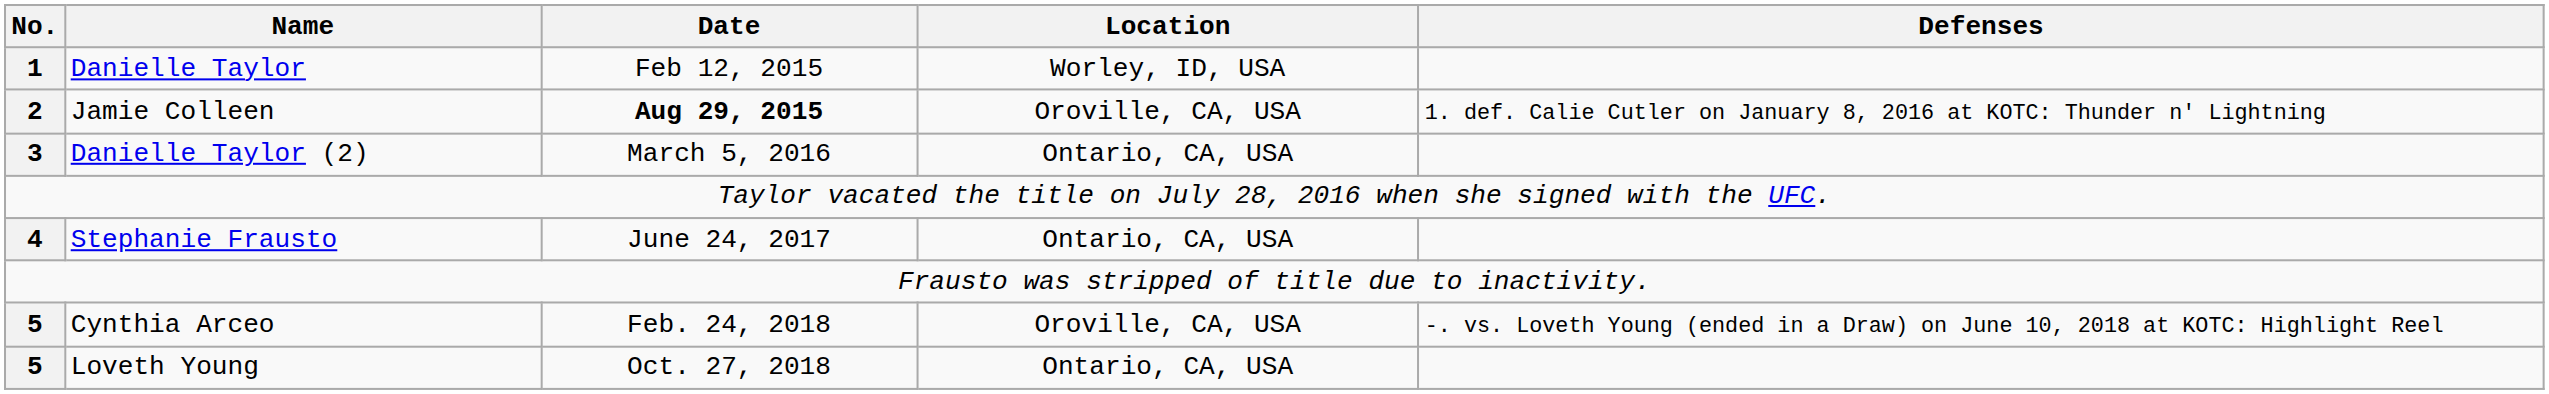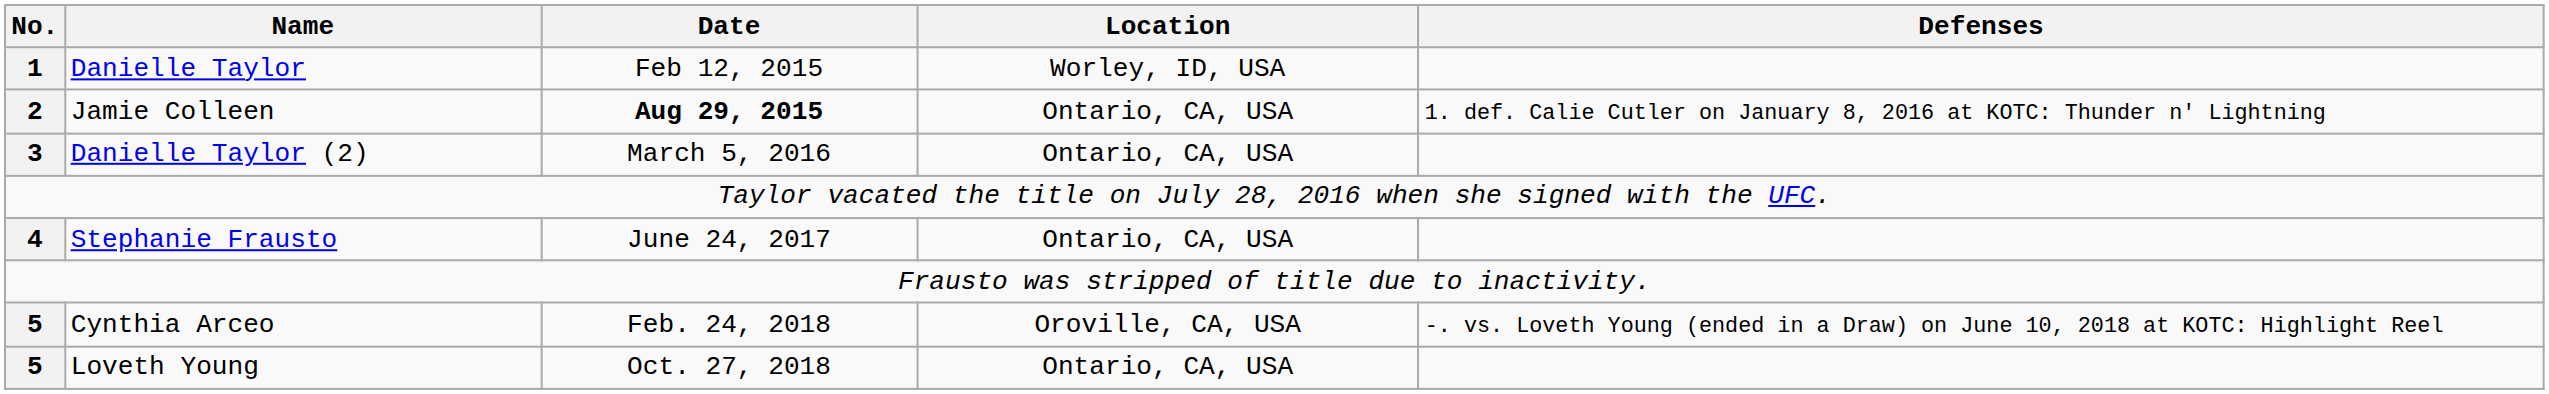Jamie Colleen | Location: Oroville, CA, USA -> Ontario, CA, USA
